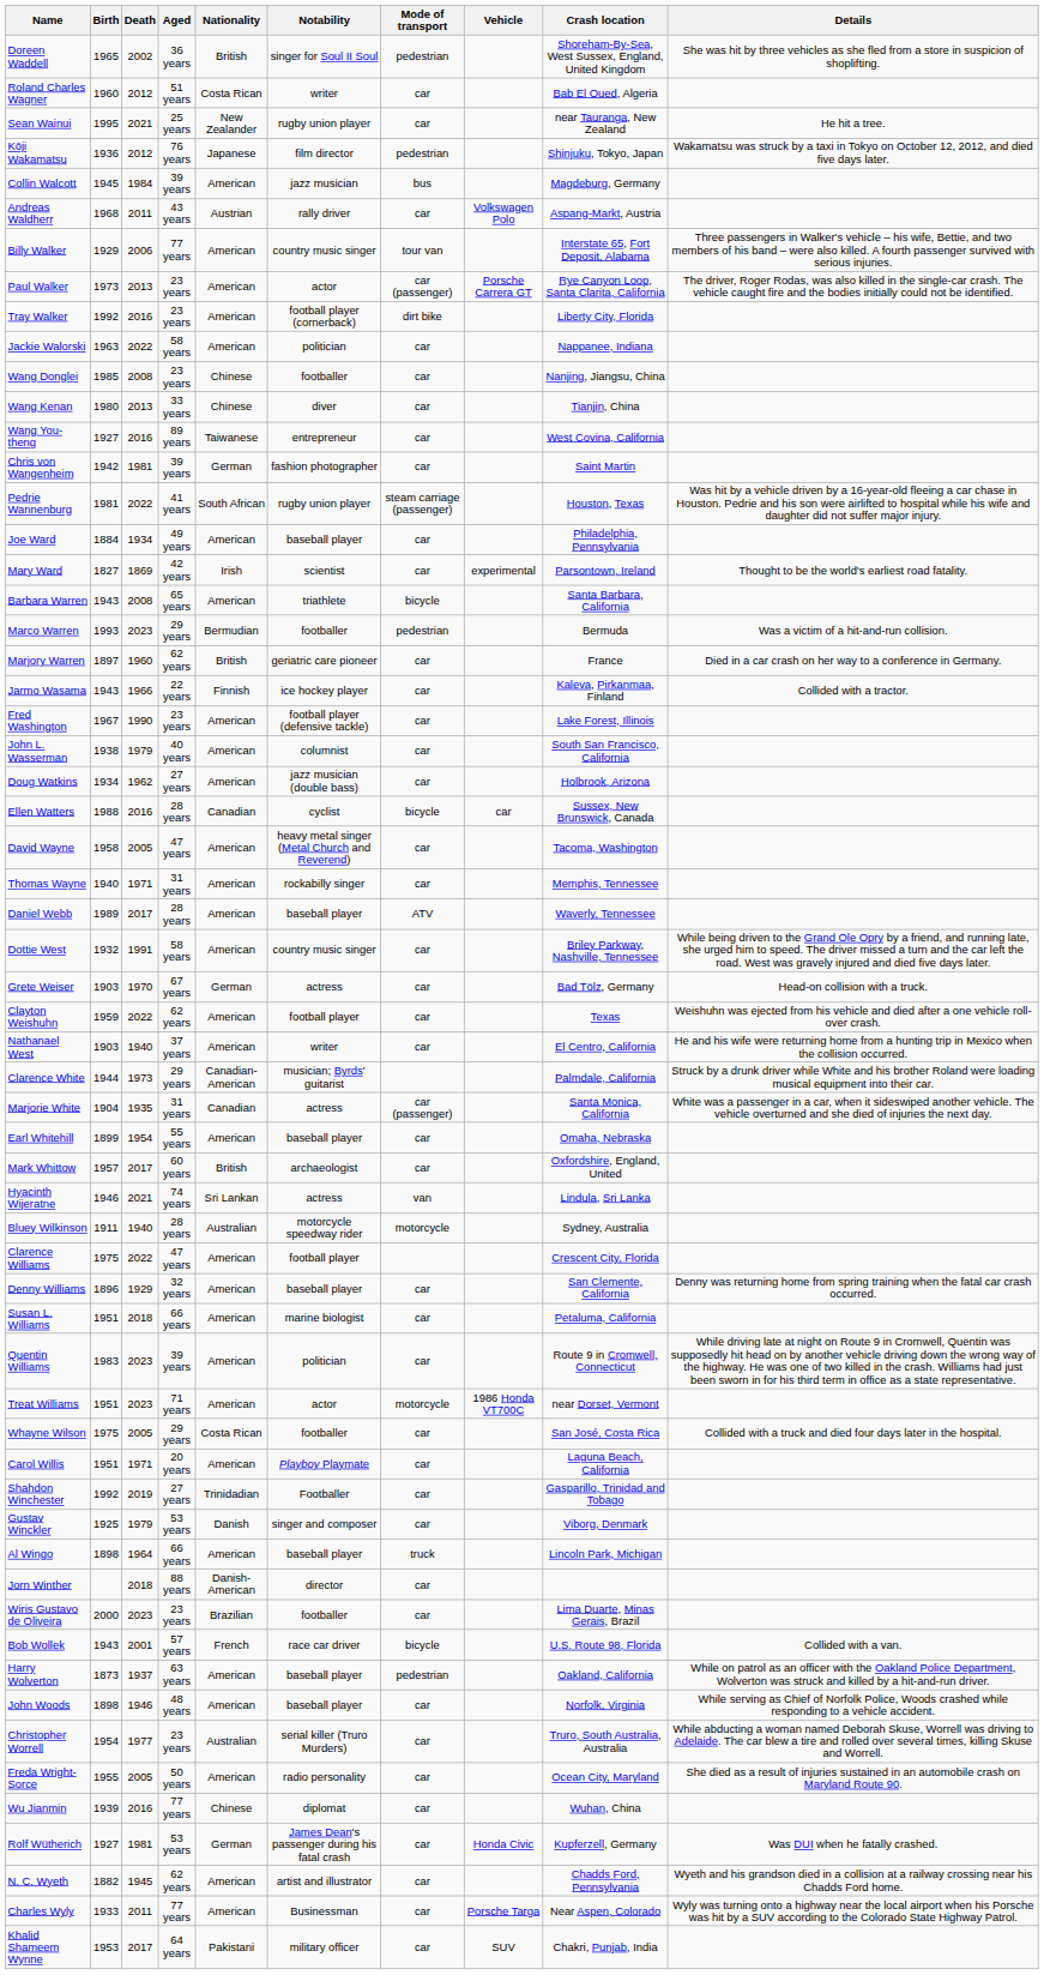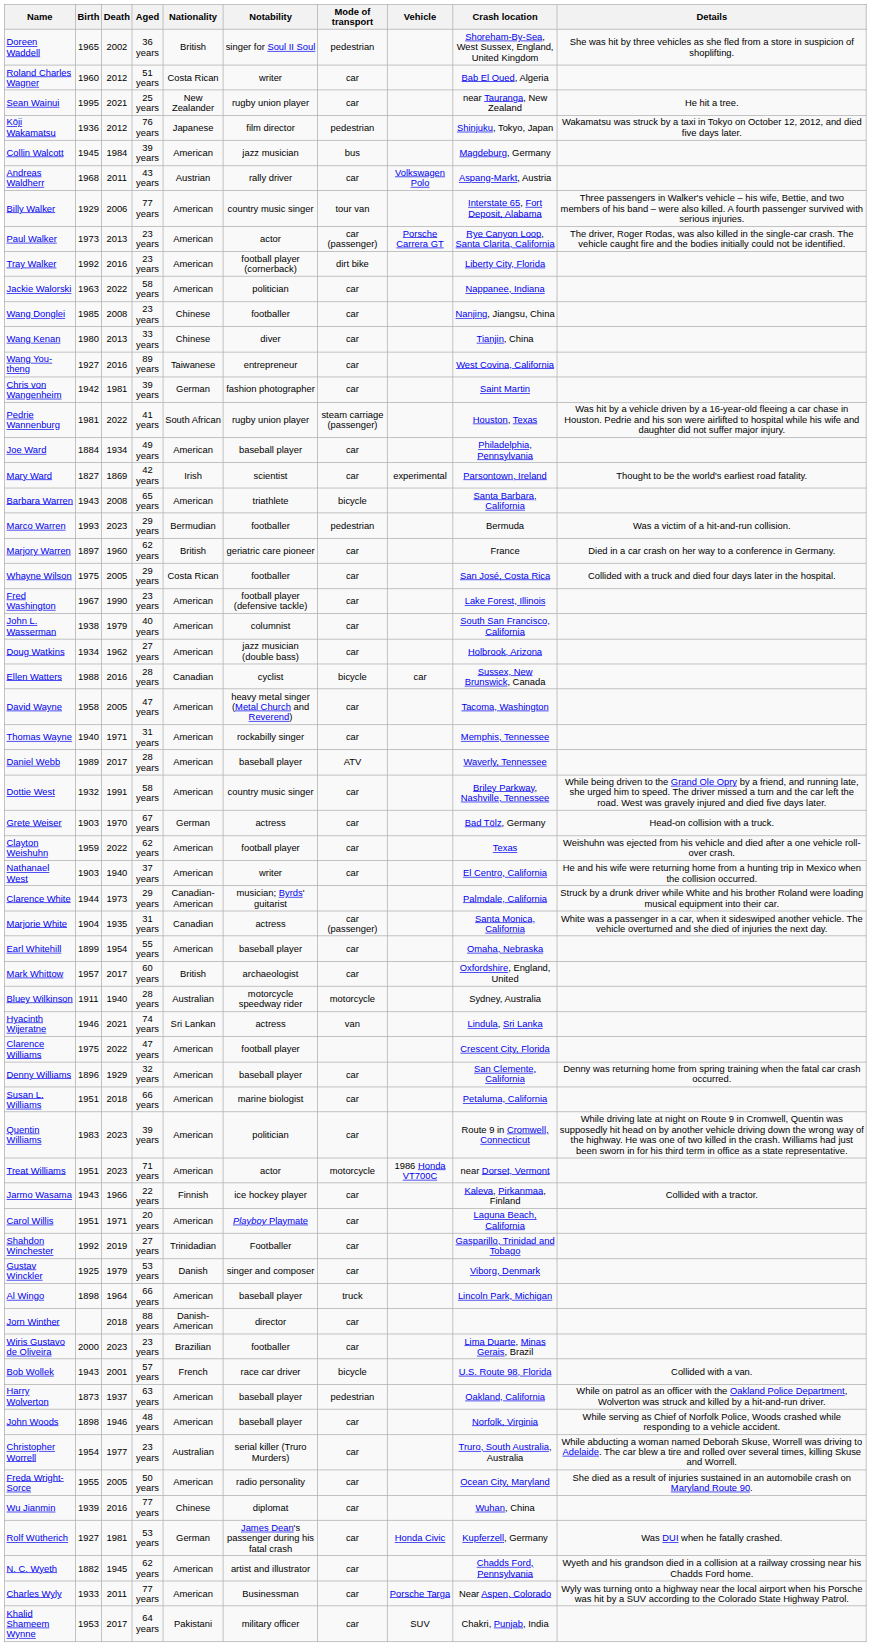rows swapped: Jarmo Wasama <-> Whayne Wilson
rows swapped: Hyacinth Wijeratne <-> Bluey Wilkinson
